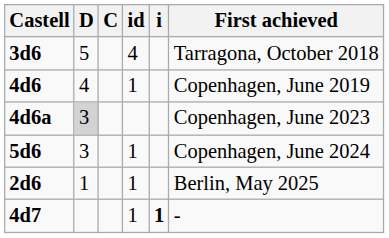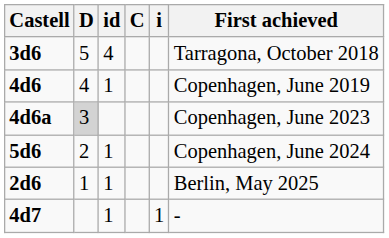columns swapped: C <-> id
5d6 | D: 3 -> 2
4d7 | i: bold -> normal
